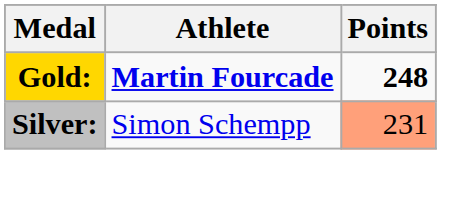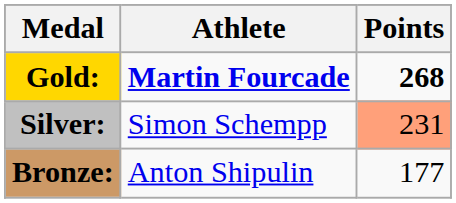Gold: | Points: 248 -> 268
+ row: Bronze: | Anton Shipulin | 177
